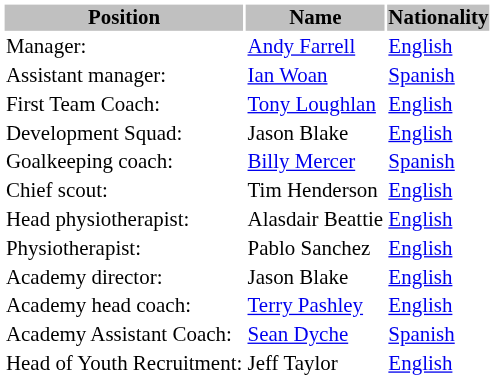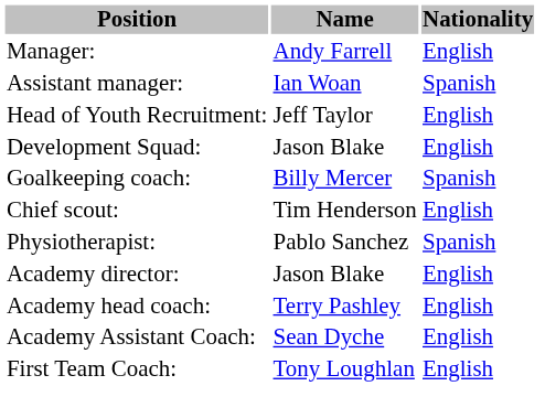rows swapped: First Team Coach: <-> Head of Youth Recruitment:
- row: Head physiotherapist: | Alasdair Beattie | English
Physiotherapist: | Nationality: English -> Spanish
Academy Assistant Coach: | Nationality: Spanish -> English
